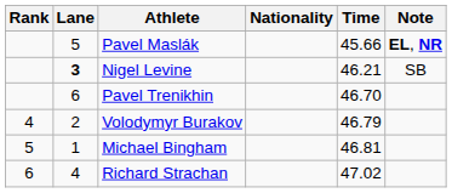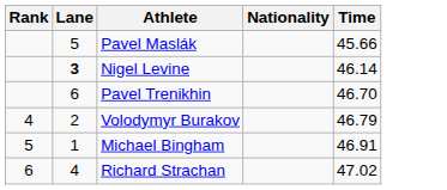- column: Note | EL, NR | SB
Nigel Levine | Time: 46.21 -> 46.14
Michael Bingham | Time: 46.81 -> 46.91
